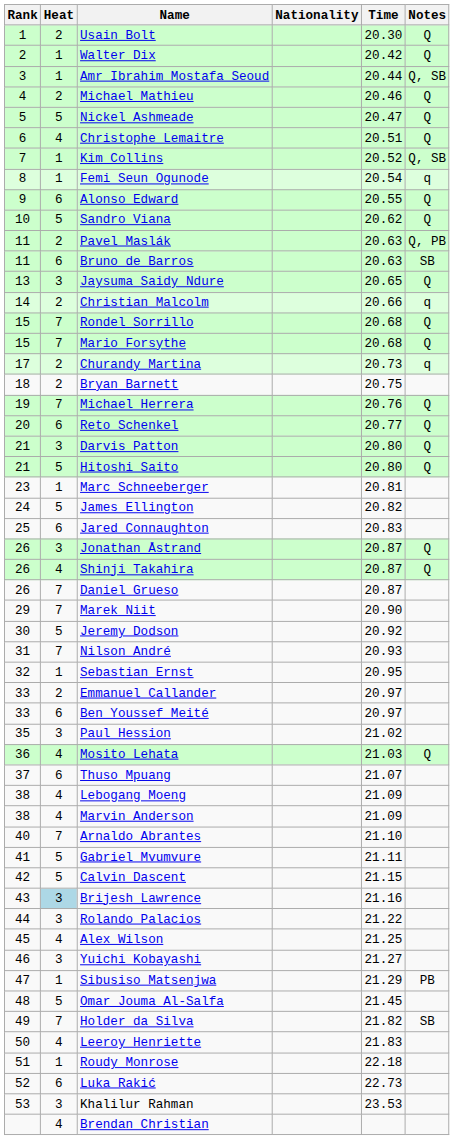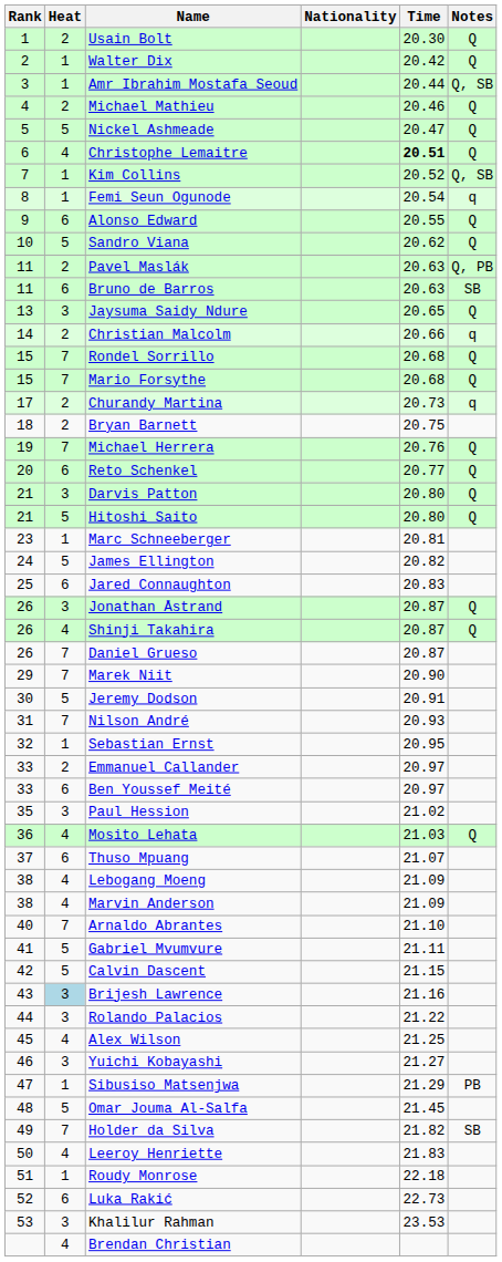Christophe Lemaitre | Time: normal -> bold
Jeremy Dodson | Time: 20.92 -> 20.91
